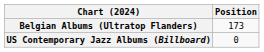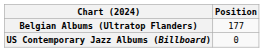Belgian Albums (Ultratop Flanders) | Position: 173 -> 177
